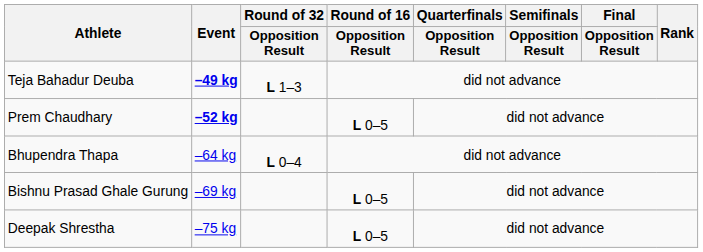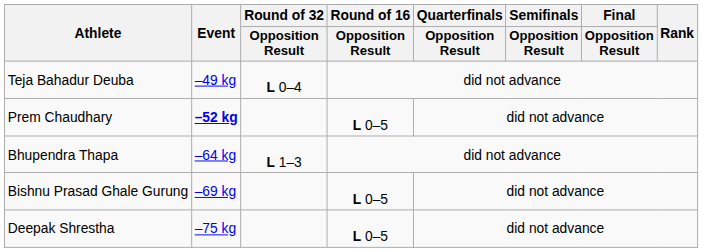Teja Bahadur Deuba | Event: bold -> normal
Teja Bahadur Deuba | Round of 32 / Opposition Result: L 1–3 -> L 0–4
Bhupendra Thapa | Round of 32 / Opposition Result: L 0–4 -> L 1–3
